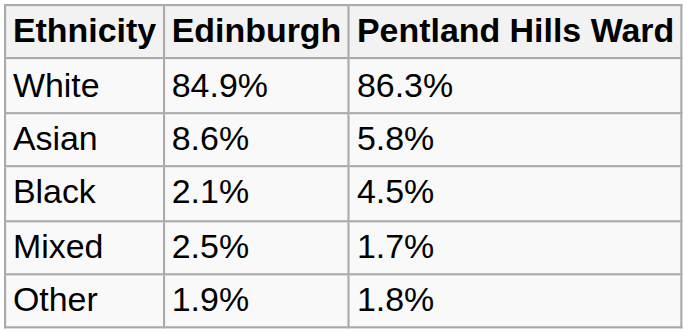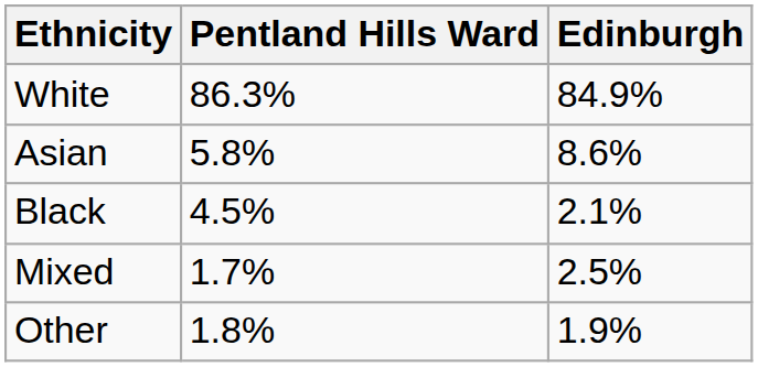columns swapped: Pentland Hills Ward <-> Edinburgh
